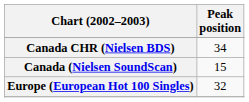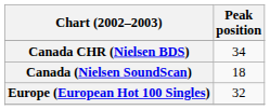Canada (Nielsen SoundScan) | Peak position: 15 -> 18
